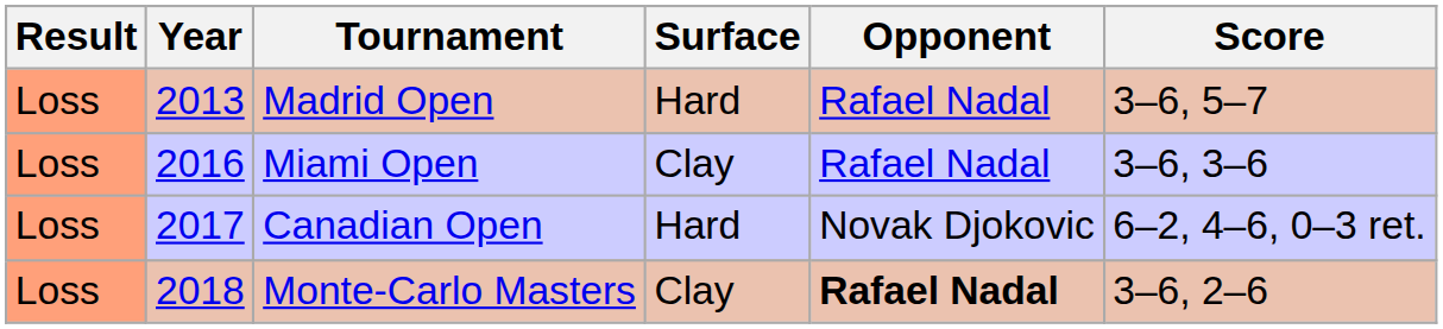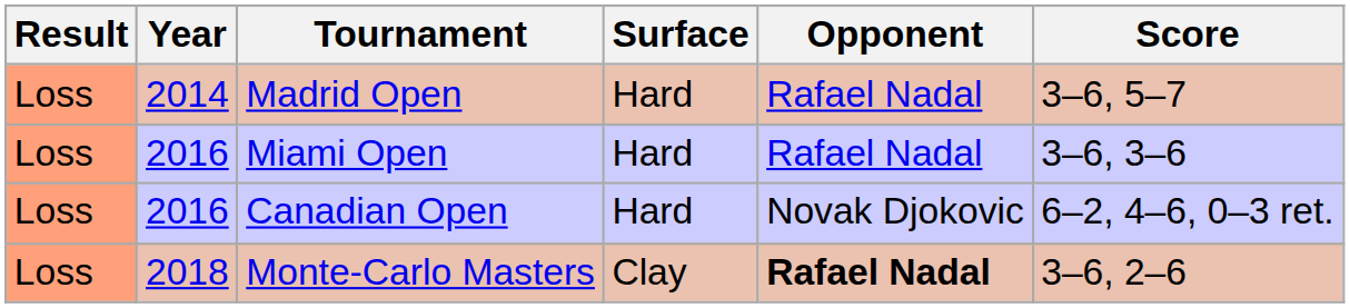Madrid Open | Year: 2013 -> 2014
Miami Open | Surface: Clay -> Hard
Canadian Open | Year: 2017 -> 2016
